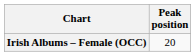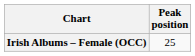Irish Albums – Female (OCC) | Peak position: 20 -> 25
